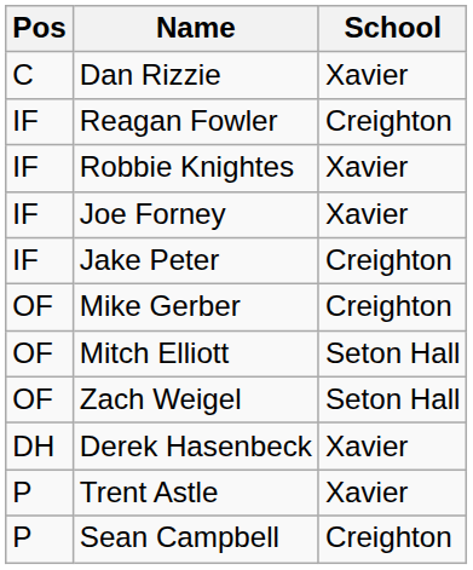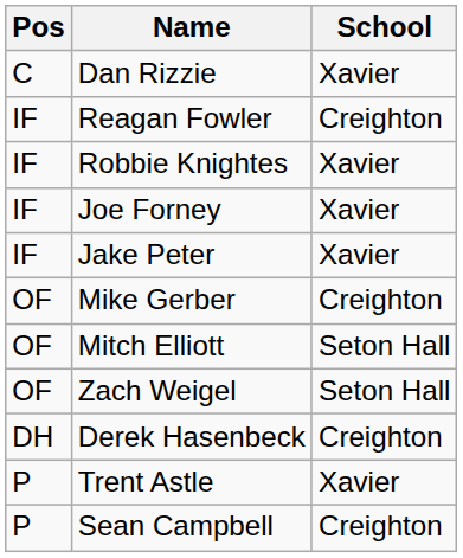Jake Peter | School: Creighton -> Xavier
Derek Hasenbeck | School: Xavier -> Creighton
